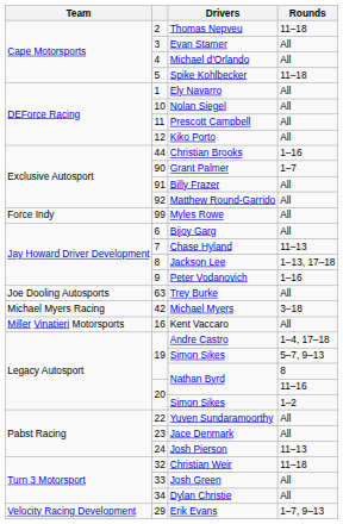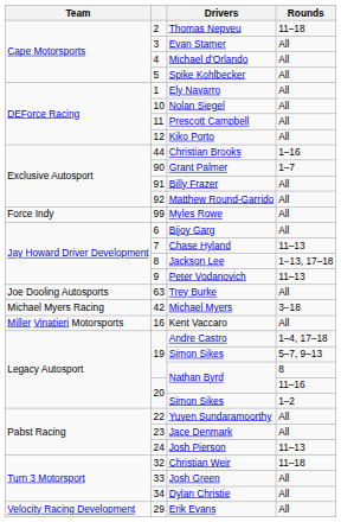Spike Kohlbecker | Rounds: 11–18 -> All
Peter Vodanovich | Rounds: 1–16 -> 11–13
Erik Evans | Rounds: 1–7, 9–13 -> All
